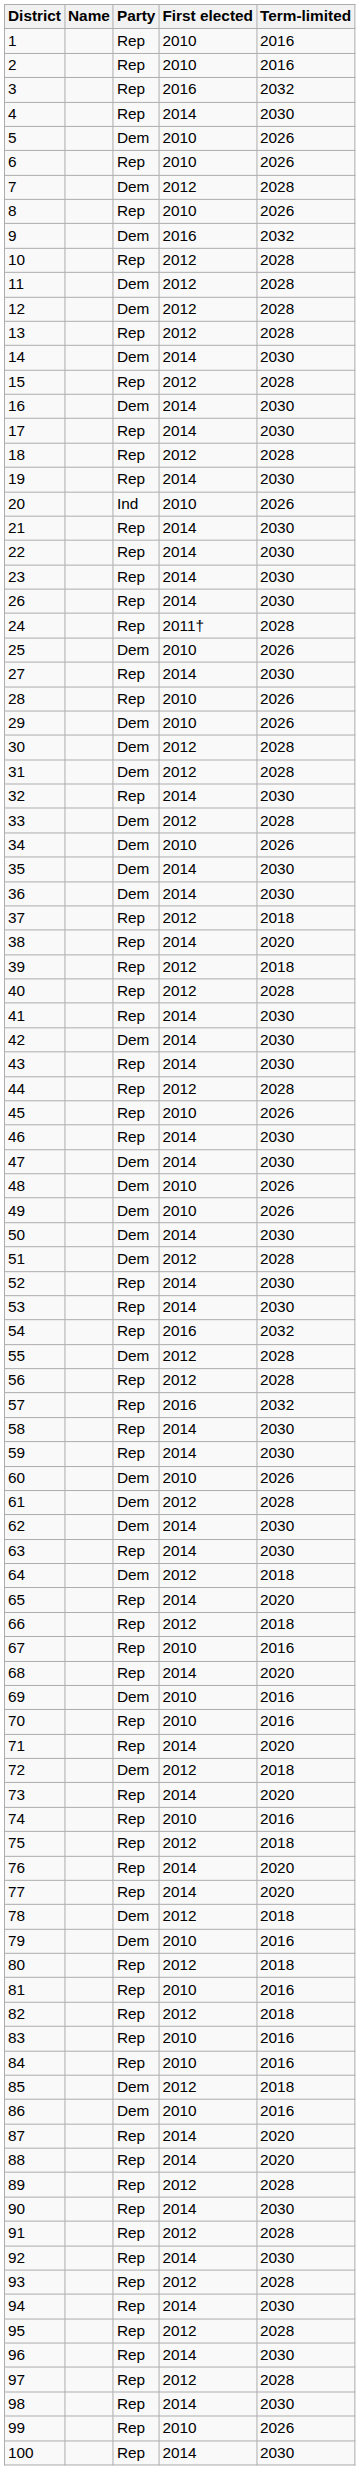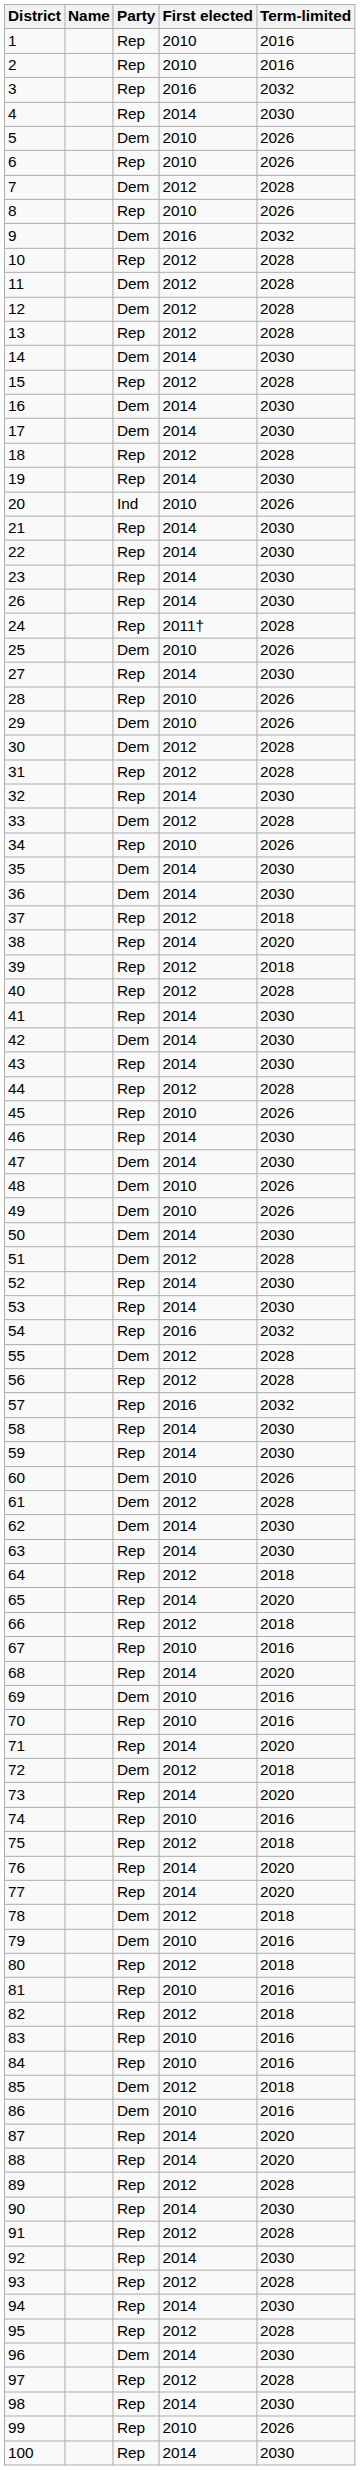17 | Party: Rep -> Dem
31 | Party: Dem -> Rep
34 | Party: Dem -> Rep
64 | Party: Dem -> Rep
96 | Party: Rep -> Dem
